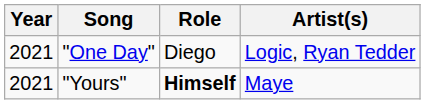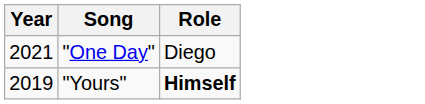- column: Artist(s) | Logic, Ryan Tedder | Maye
"Yours" | Year: 2021 -> 2019
